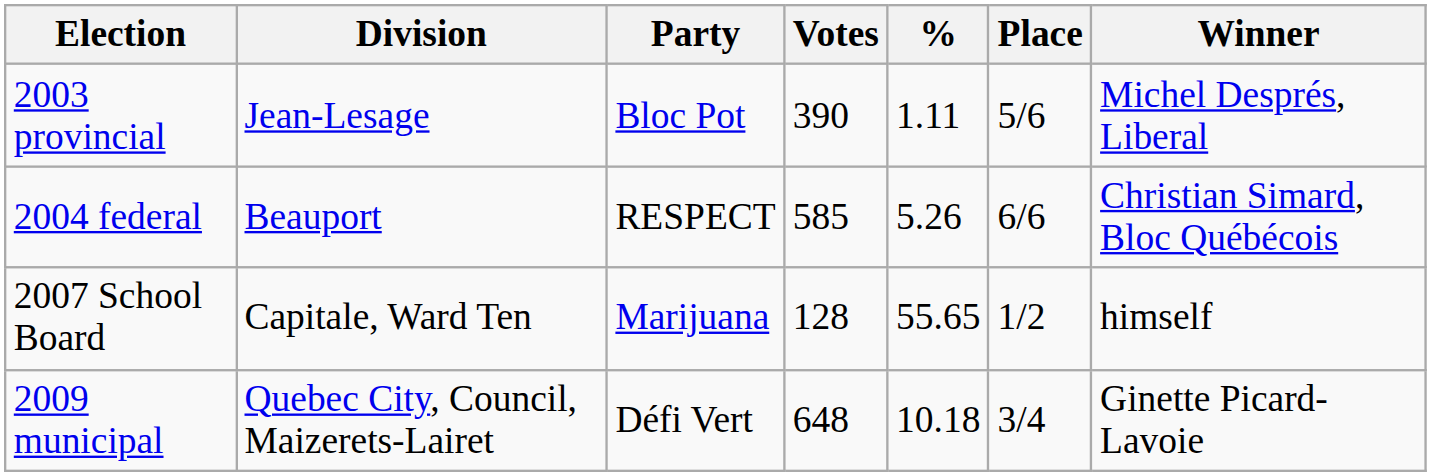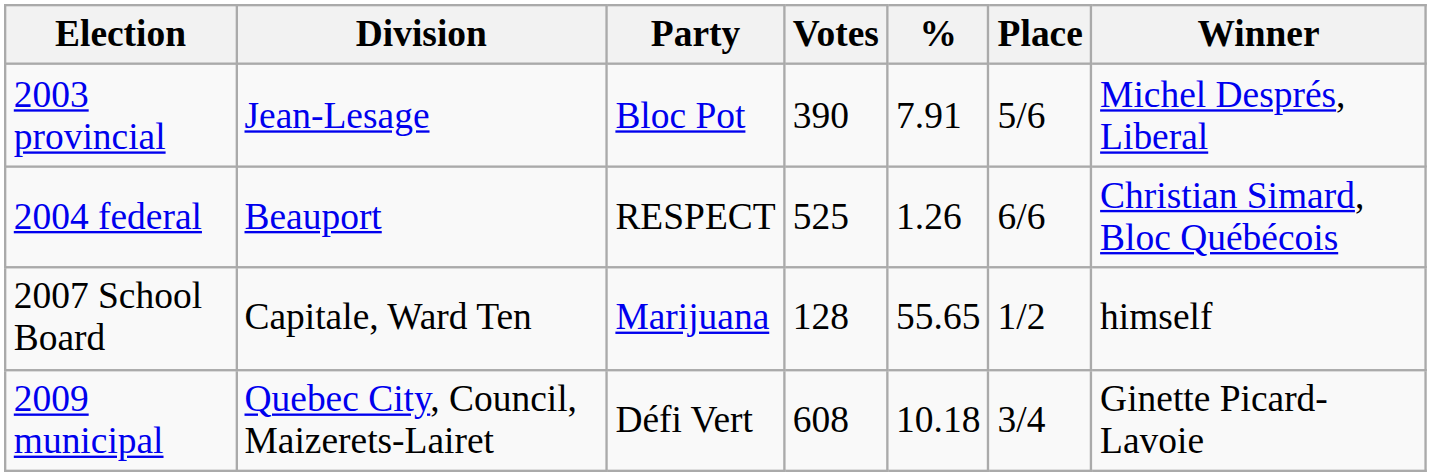2003 provincial | %: 1.11 -> 7.91
2004 federal | Votes: 585 -> 525
2004 federal | %: 5.26 -> 1.26
2009 municipal | Votes: 648 -> 608
